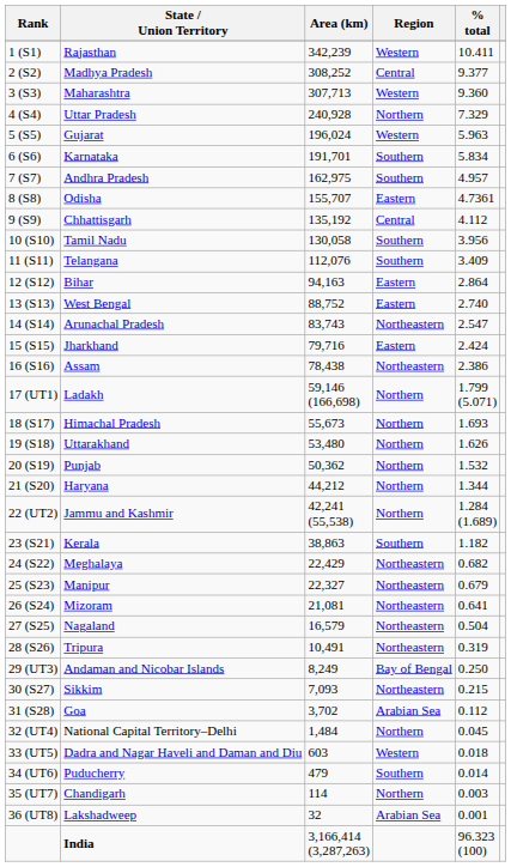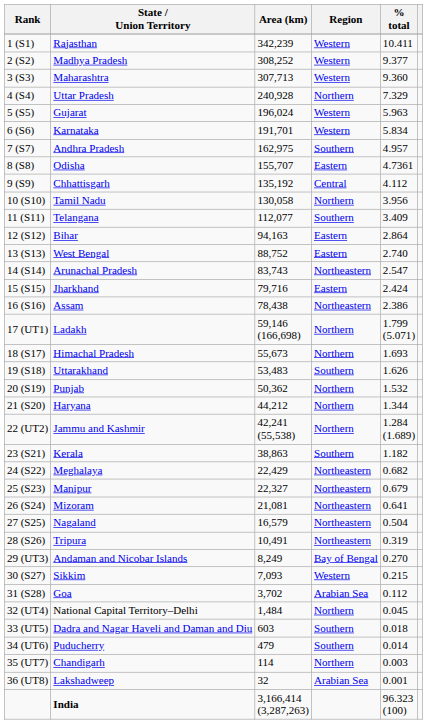Madhya Pradesh | Region: Central -> Western
Karnataka | Region: Southern -> Western
Tamil Nadu | Region: Southern -> Northern
Telangana | Area (km): 112,076 -> 112,077
Uttarakhand | Area (km): 53,480 -> 53,483
Uttarakhand | Region: Northern -> Southern
Andaman and Nicobar Islands | % total: 0.250 -> 0.270
Sikkim | Region: Northeastern -> Western
Dadra and Nagar Haveli and Daman and Diu | Region: Western -> Southern
